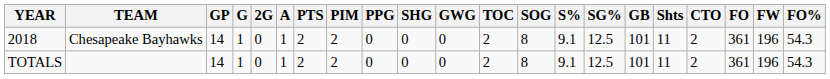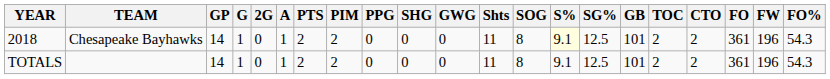columns swapped: Shts <-> TOC
2018 | S%: no background -> lightyellow background
